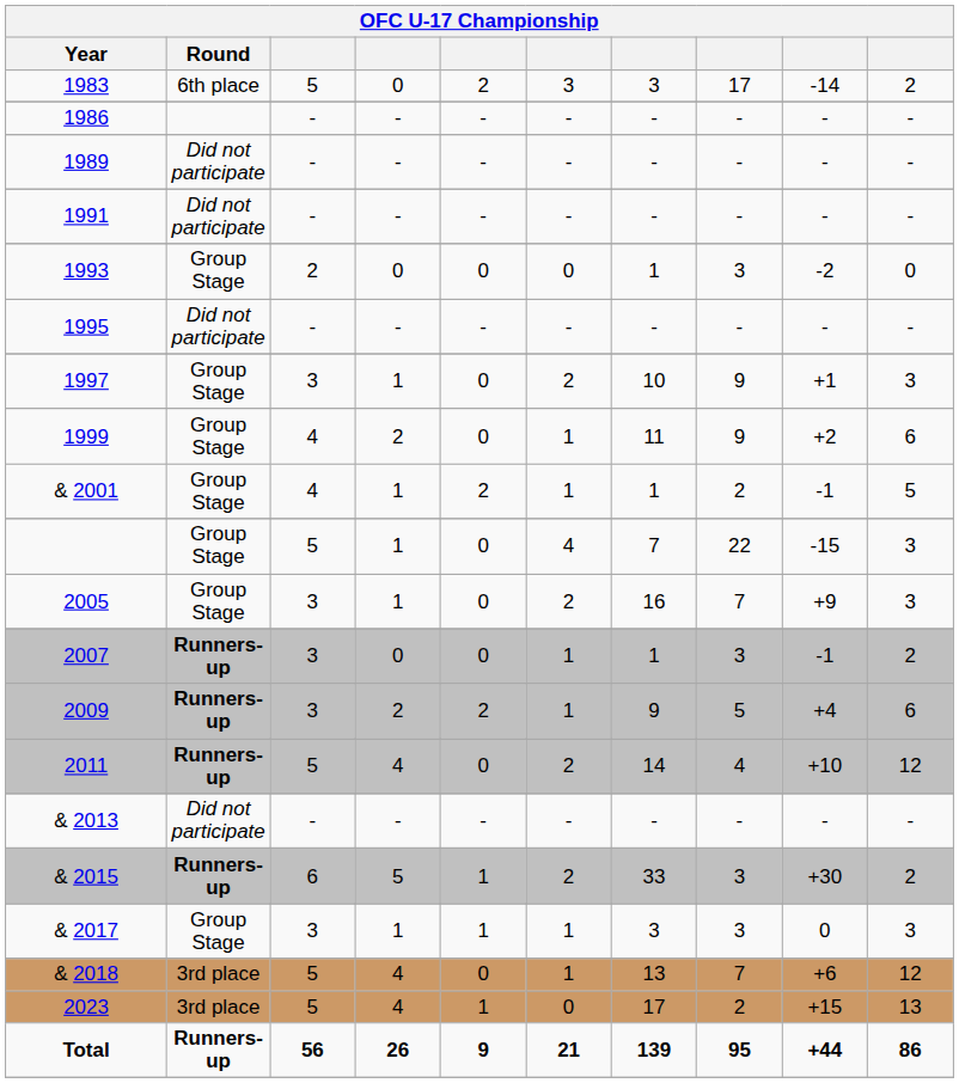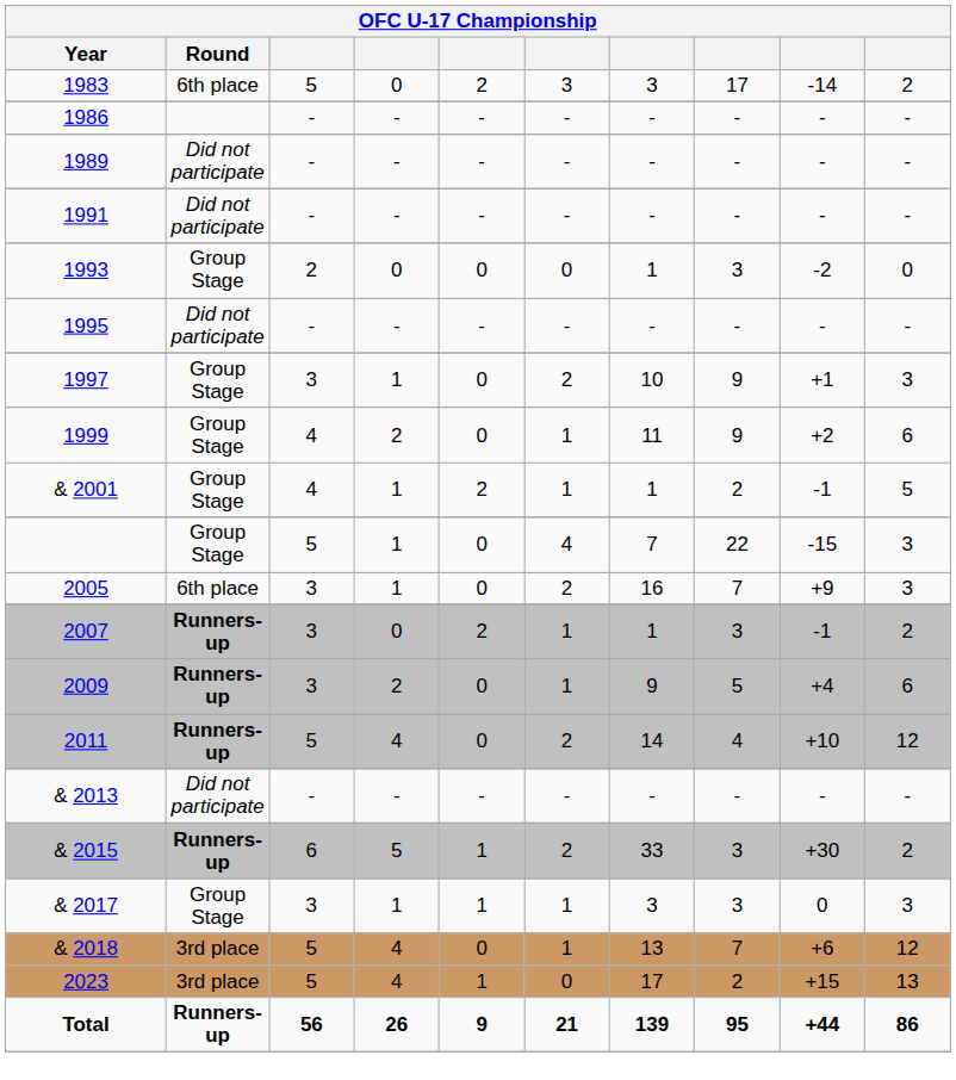2005 | Round: Group Stage -> 6th place
2007 | column 5: 0 -> 2
2009 | column 5: 2 -> 0
